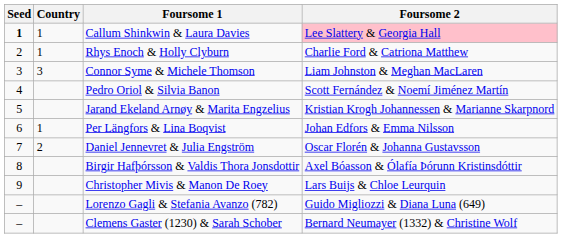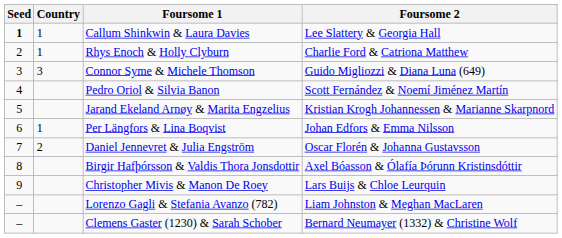Callum Shinkwin & Laura Davies | Foursome 2: pink background -> no background
Connor Syme & Michele Thomson | Foursome 2: Liam Johnston & Meghan MacLaren -> Guido Migliozzi & Diana Luna (649)
Lorenzo Gagli & Stefania Avanzo (782) | Foursome 2: Guido Migliozzi & Diana Luna (649) -> Liam Johnston & Meghan MacLaren
